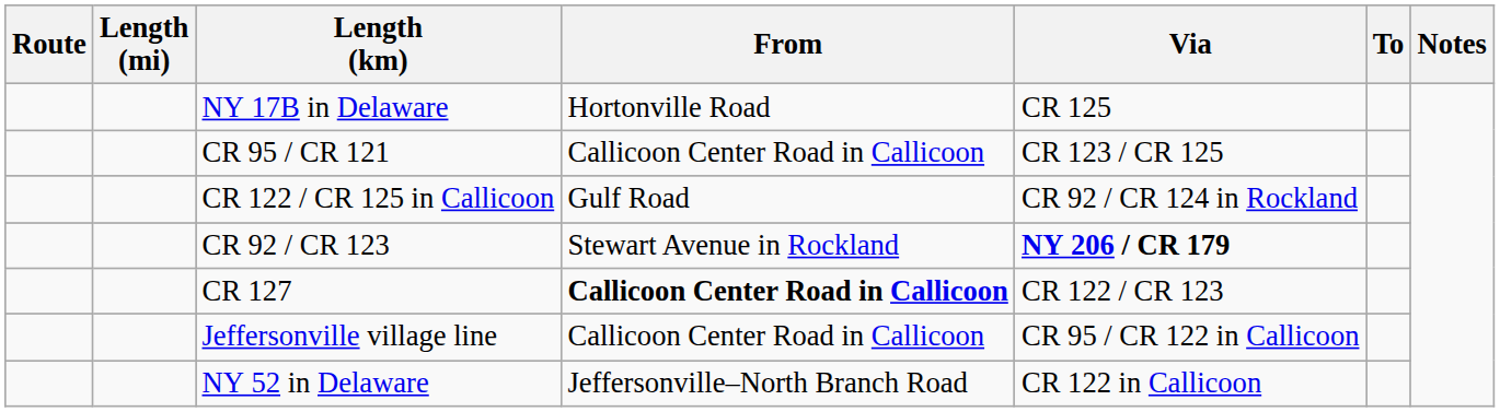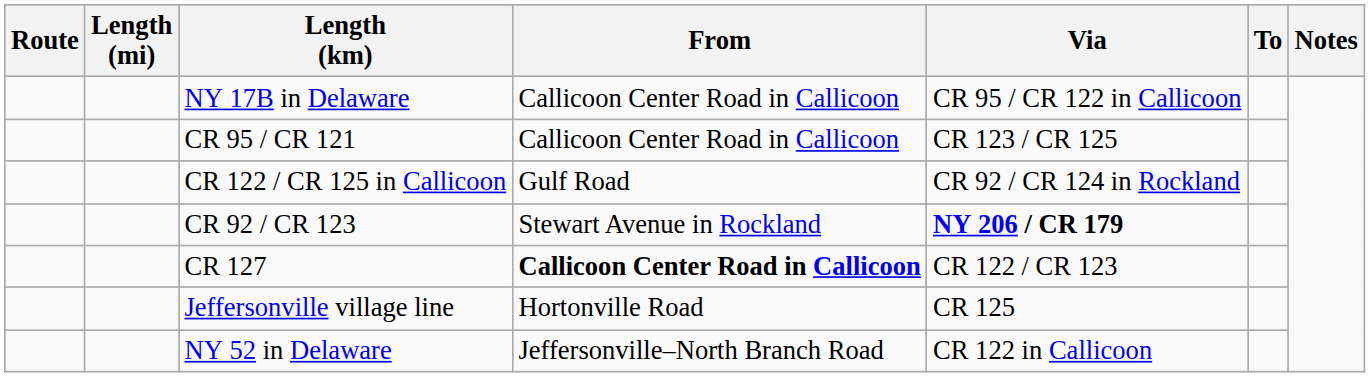NY 17B in Delaware | From: Hortonville Road -> Callicoon Center Road in Callicoon
NY 17B in Delaware | Via: CR 125 -> CR 95 / CR 122 in Callicoon
Jeffersonville village line | From: Callicoon Center Road in Callicoon -> Hortonville Road
Jeffersonville village line | Via: CR 95 / CR 122 in Callicoon -> CR 125
